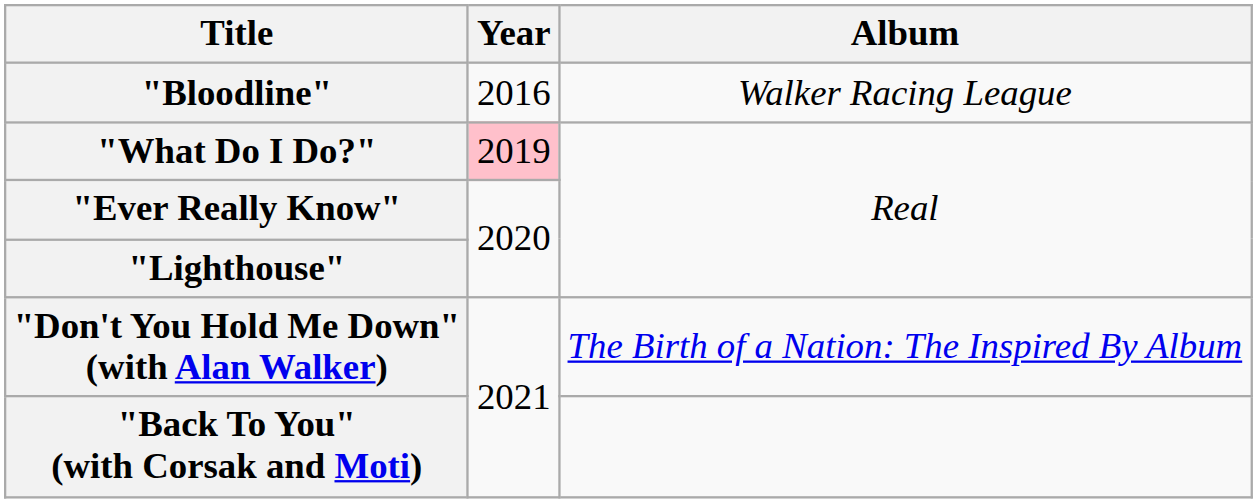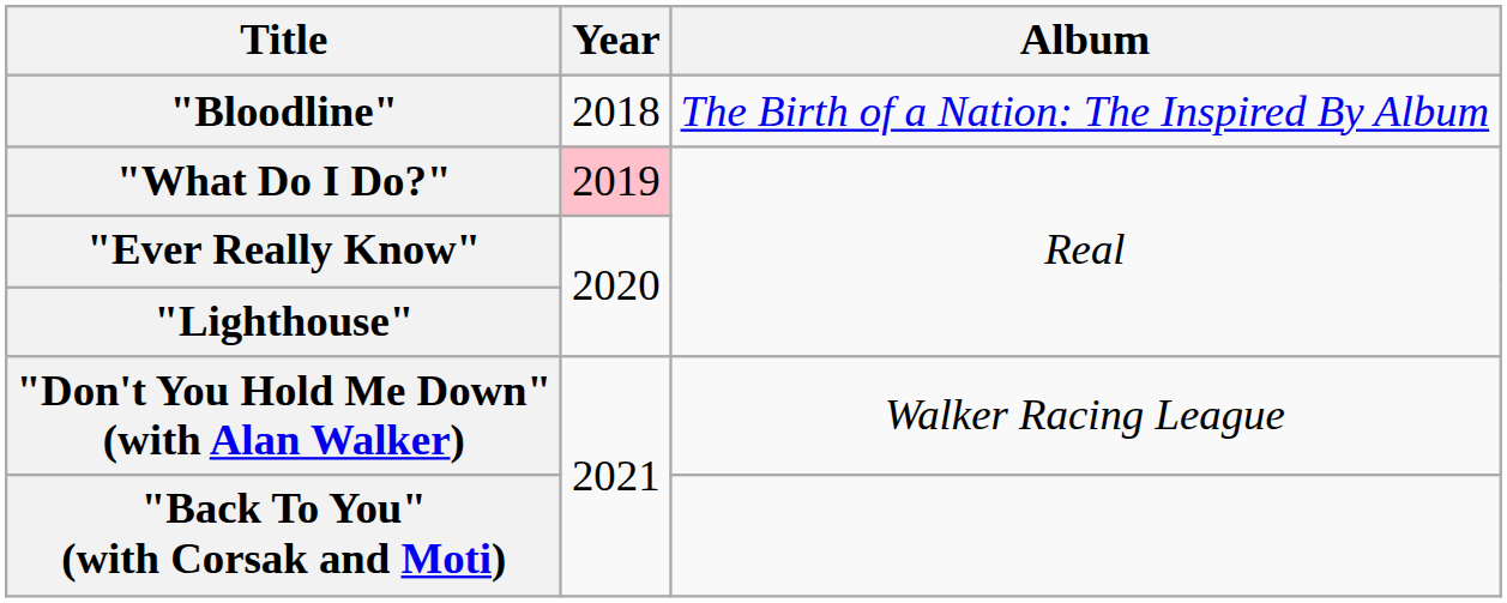"Bloodline" | Year: 2016 -> 2018
"Bloodline" | Album: Walker Racing League -> The Birth of a Nation: The Inspired By Album
"Don't You Hold Me Down" (with Alan Walker) | Album: The Birth of a Nation: The Inspired By Album -> Walker Racing League
